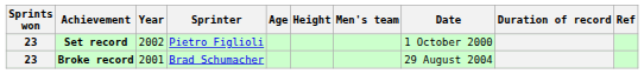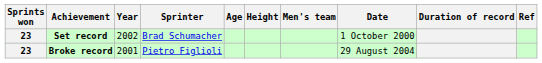Set record | Sprinter: Pietro Figlioli -> Brad Schumacher
Broke record | Sprinter: Brad Schumacher -> Pietro Figlioli
